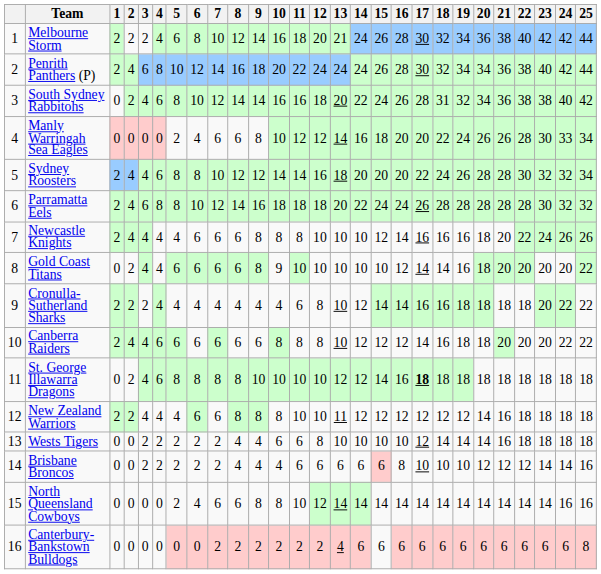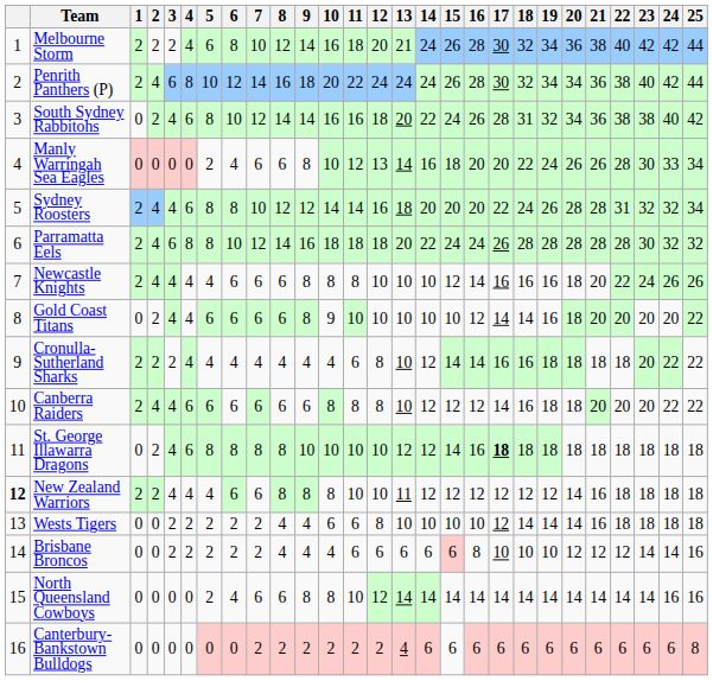Manly Warringah Sea Eagles | 12: 12 -> 13
Sydney Roosters | 22: 30 -> 31
New Zealand Warriors | column 1: normal -> bold
